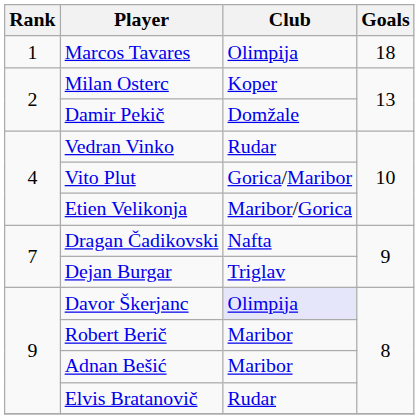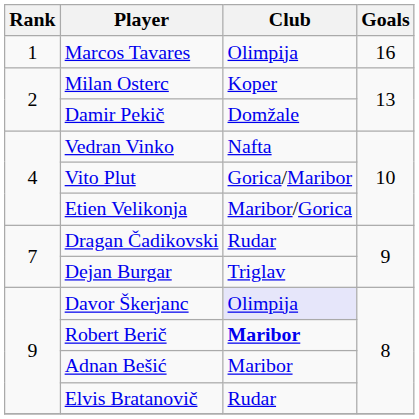Marcos Tavares | Goals: 18 -> 16
Vedran Vinko | Club: Rudar -> Nafta
Dragan Čadikovski | Club: Nafta -> Rudar
Robert Berič | Club: normal -> bold
